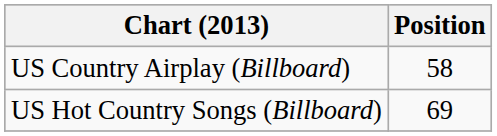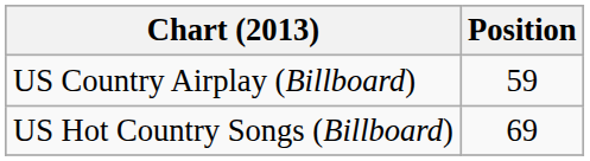US Country Airplay (Billboard) | Position: 58 -> 59
